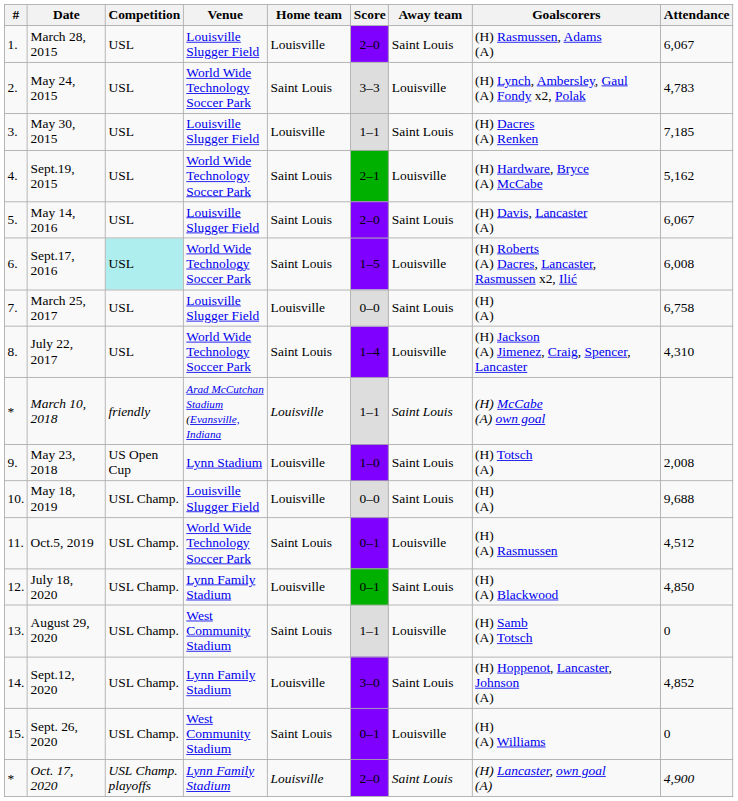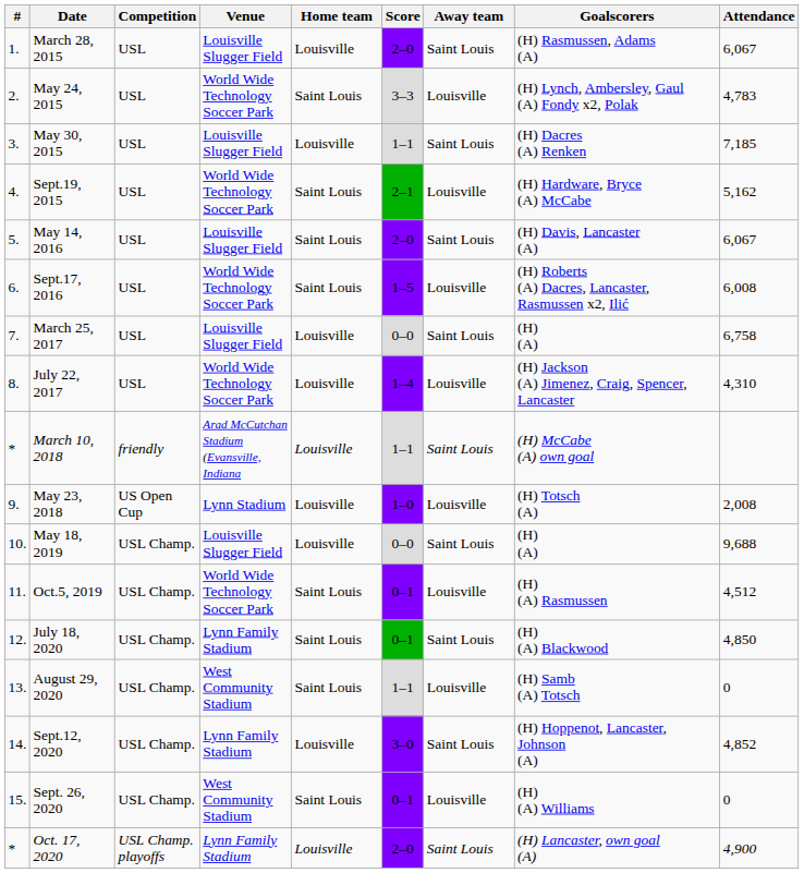Sept.17, 2016 | Competition: paleturquoise background -> no background
July 22, 2017 | Home team: Saint Louis -> Louisville
May 23, 2018 | Away team: Saint Louis -> Louisville
July 18, 2020 | Home team: Louisville -> Saint Louis
